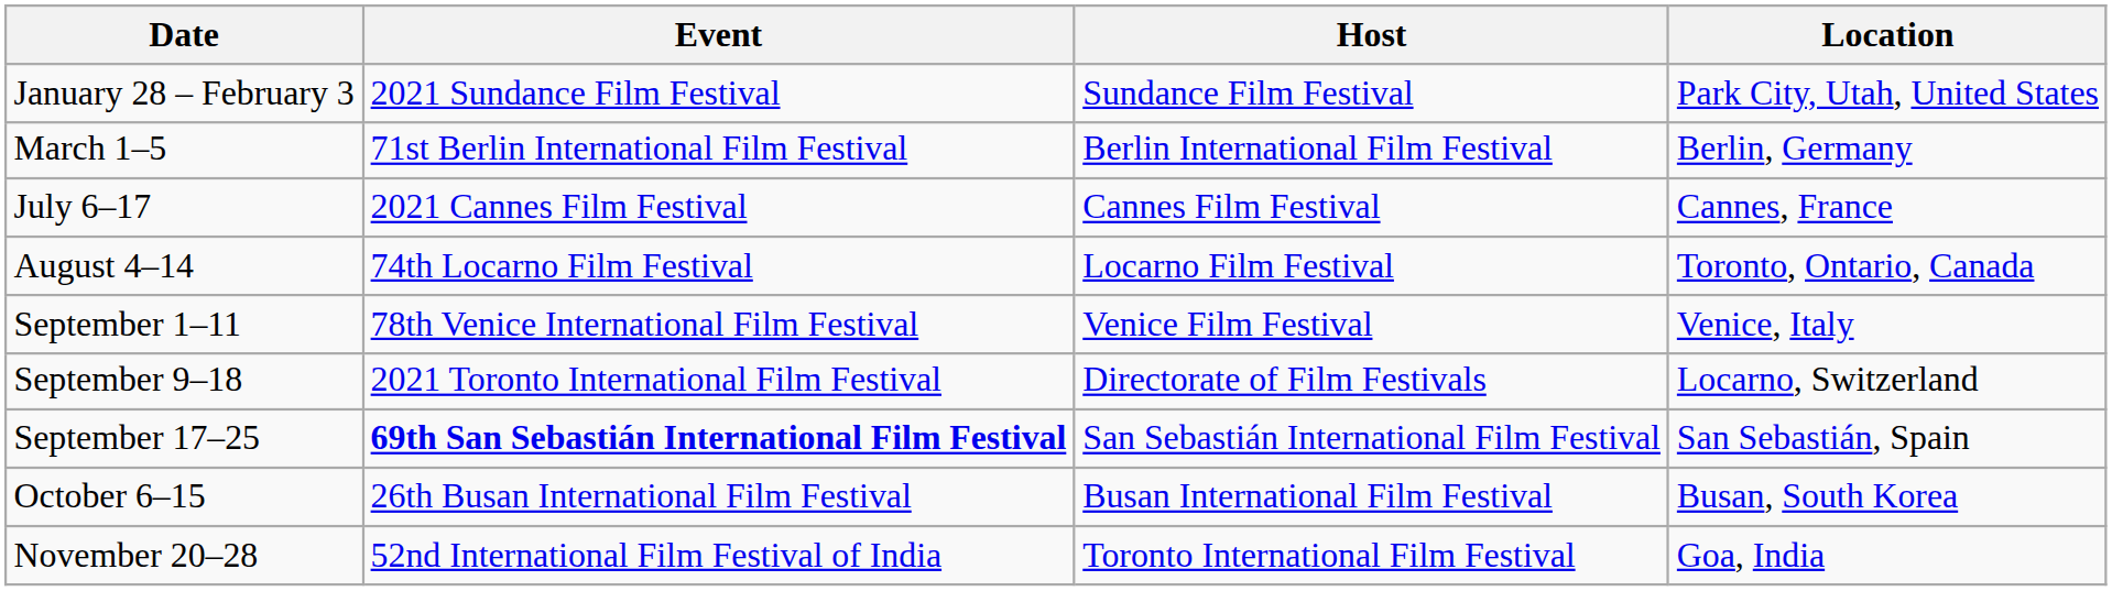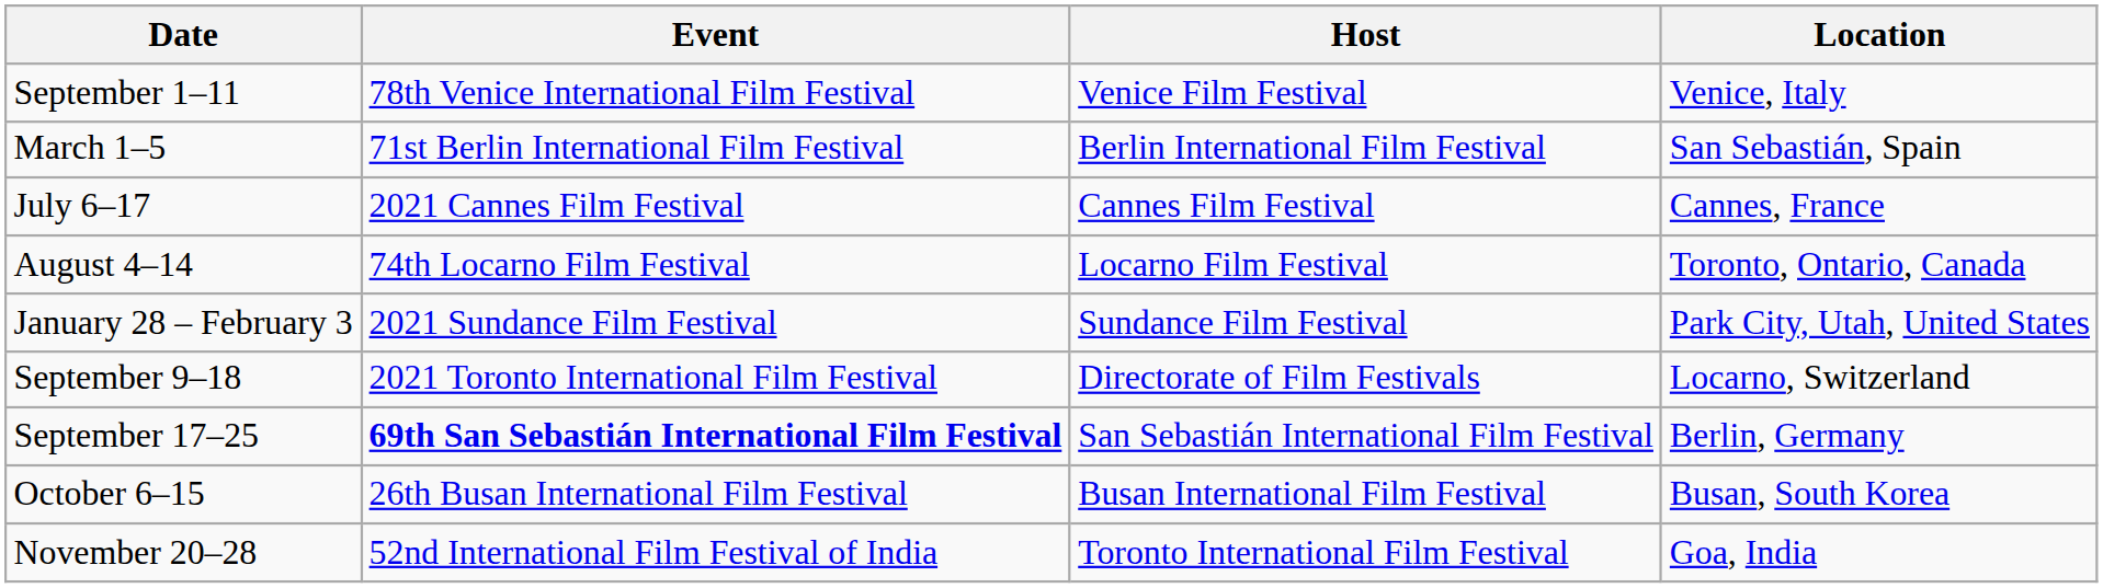rows swapped: January 28 – February 3 <-> September 1–11
March 1–5 | Location: Berlin, Germany -> San Sebastián, Spain
September 17–25 | Location: San Sebastián, Spain -> Berlin, Germany
